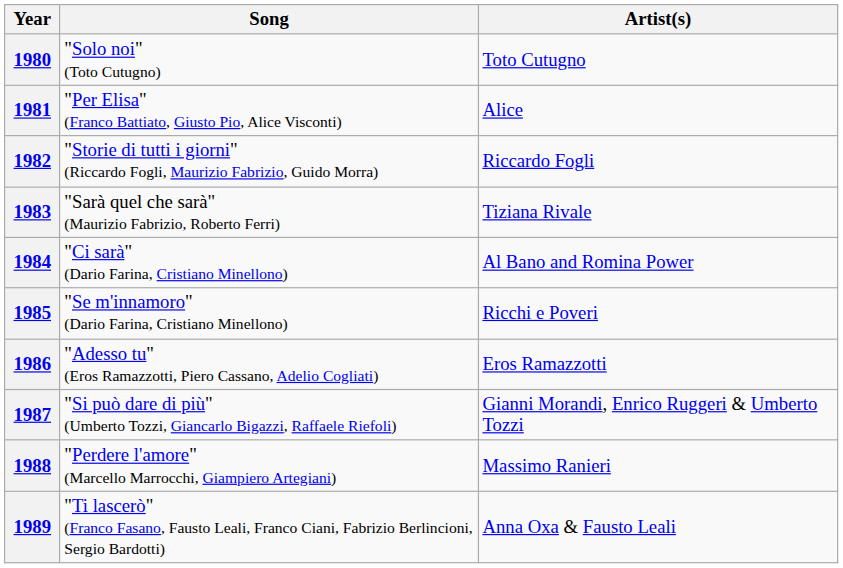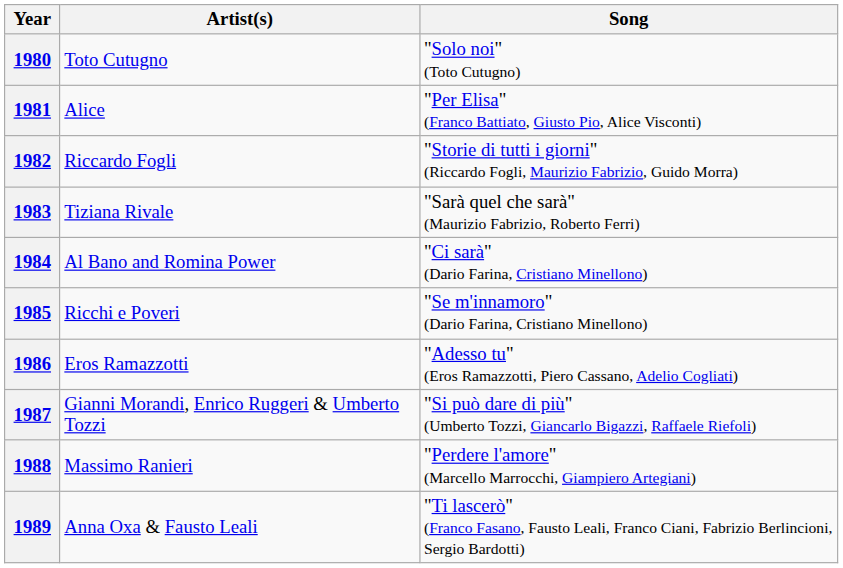columns swapped: Song <-> Artist(s)
